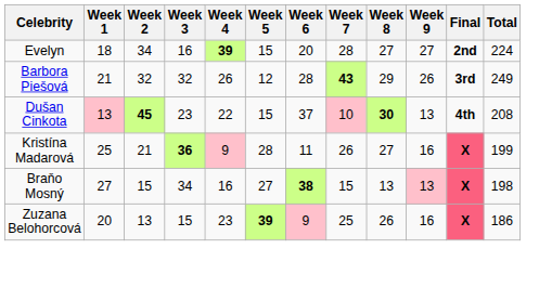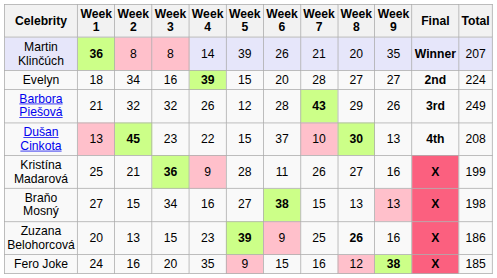+ row: Martin Klinčúch | 36 | 8 | 8 | 14 | 39 | 26 | 21 | 20 | 35 | Winner | 207
Zuzana Belohorcová | Week 8: normal -> bold
+ row: Fero Joke | 24 | 16 | 20 | 35 | 9 | 15 | 16 | 12 | 38 | X | 185
